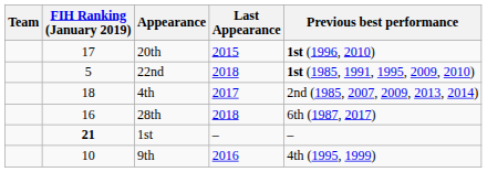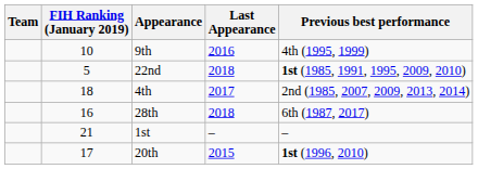rows swapped: 9th <-> 20th
1st | FIH Ranking (January 2019): bold -> normal
